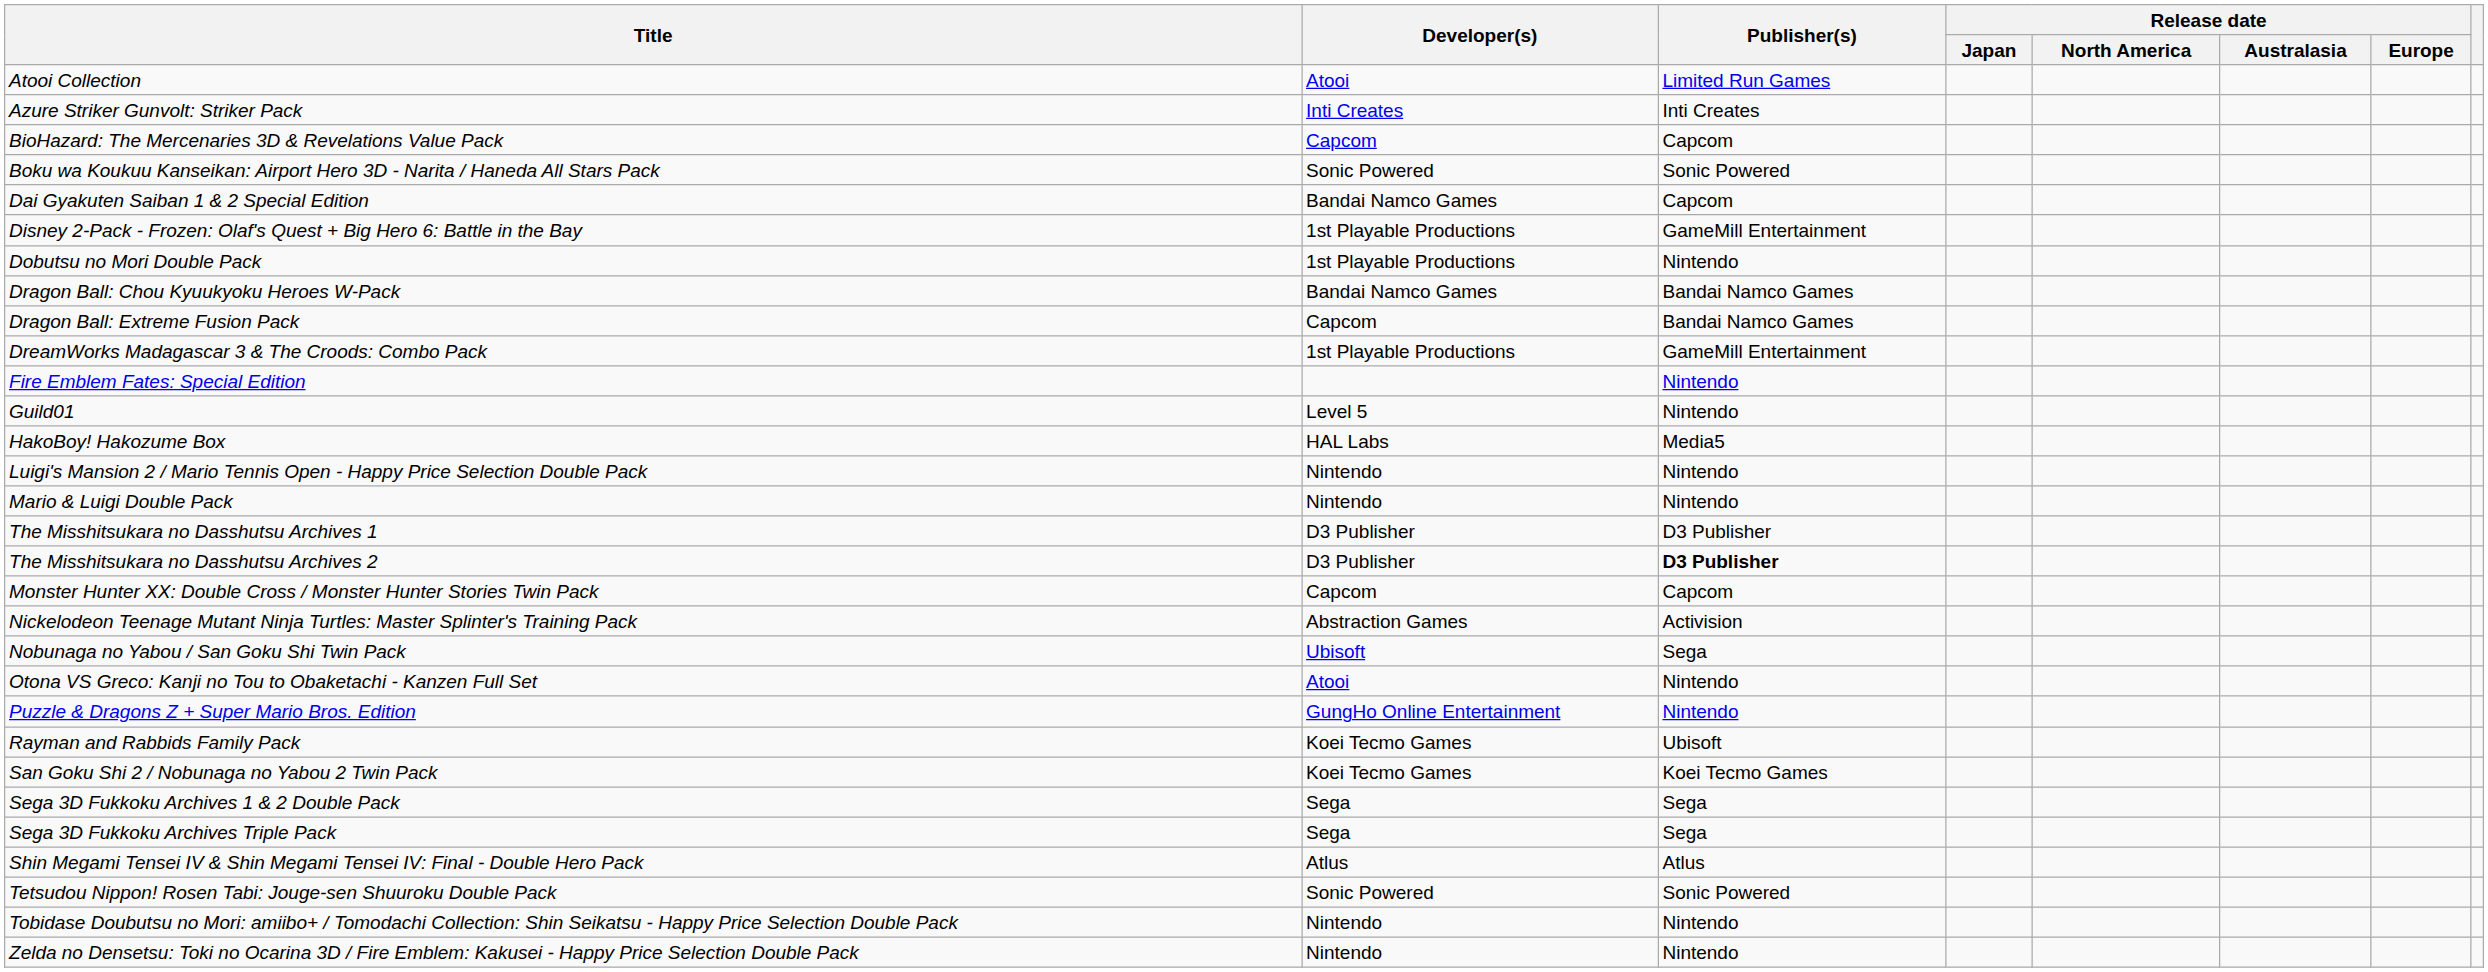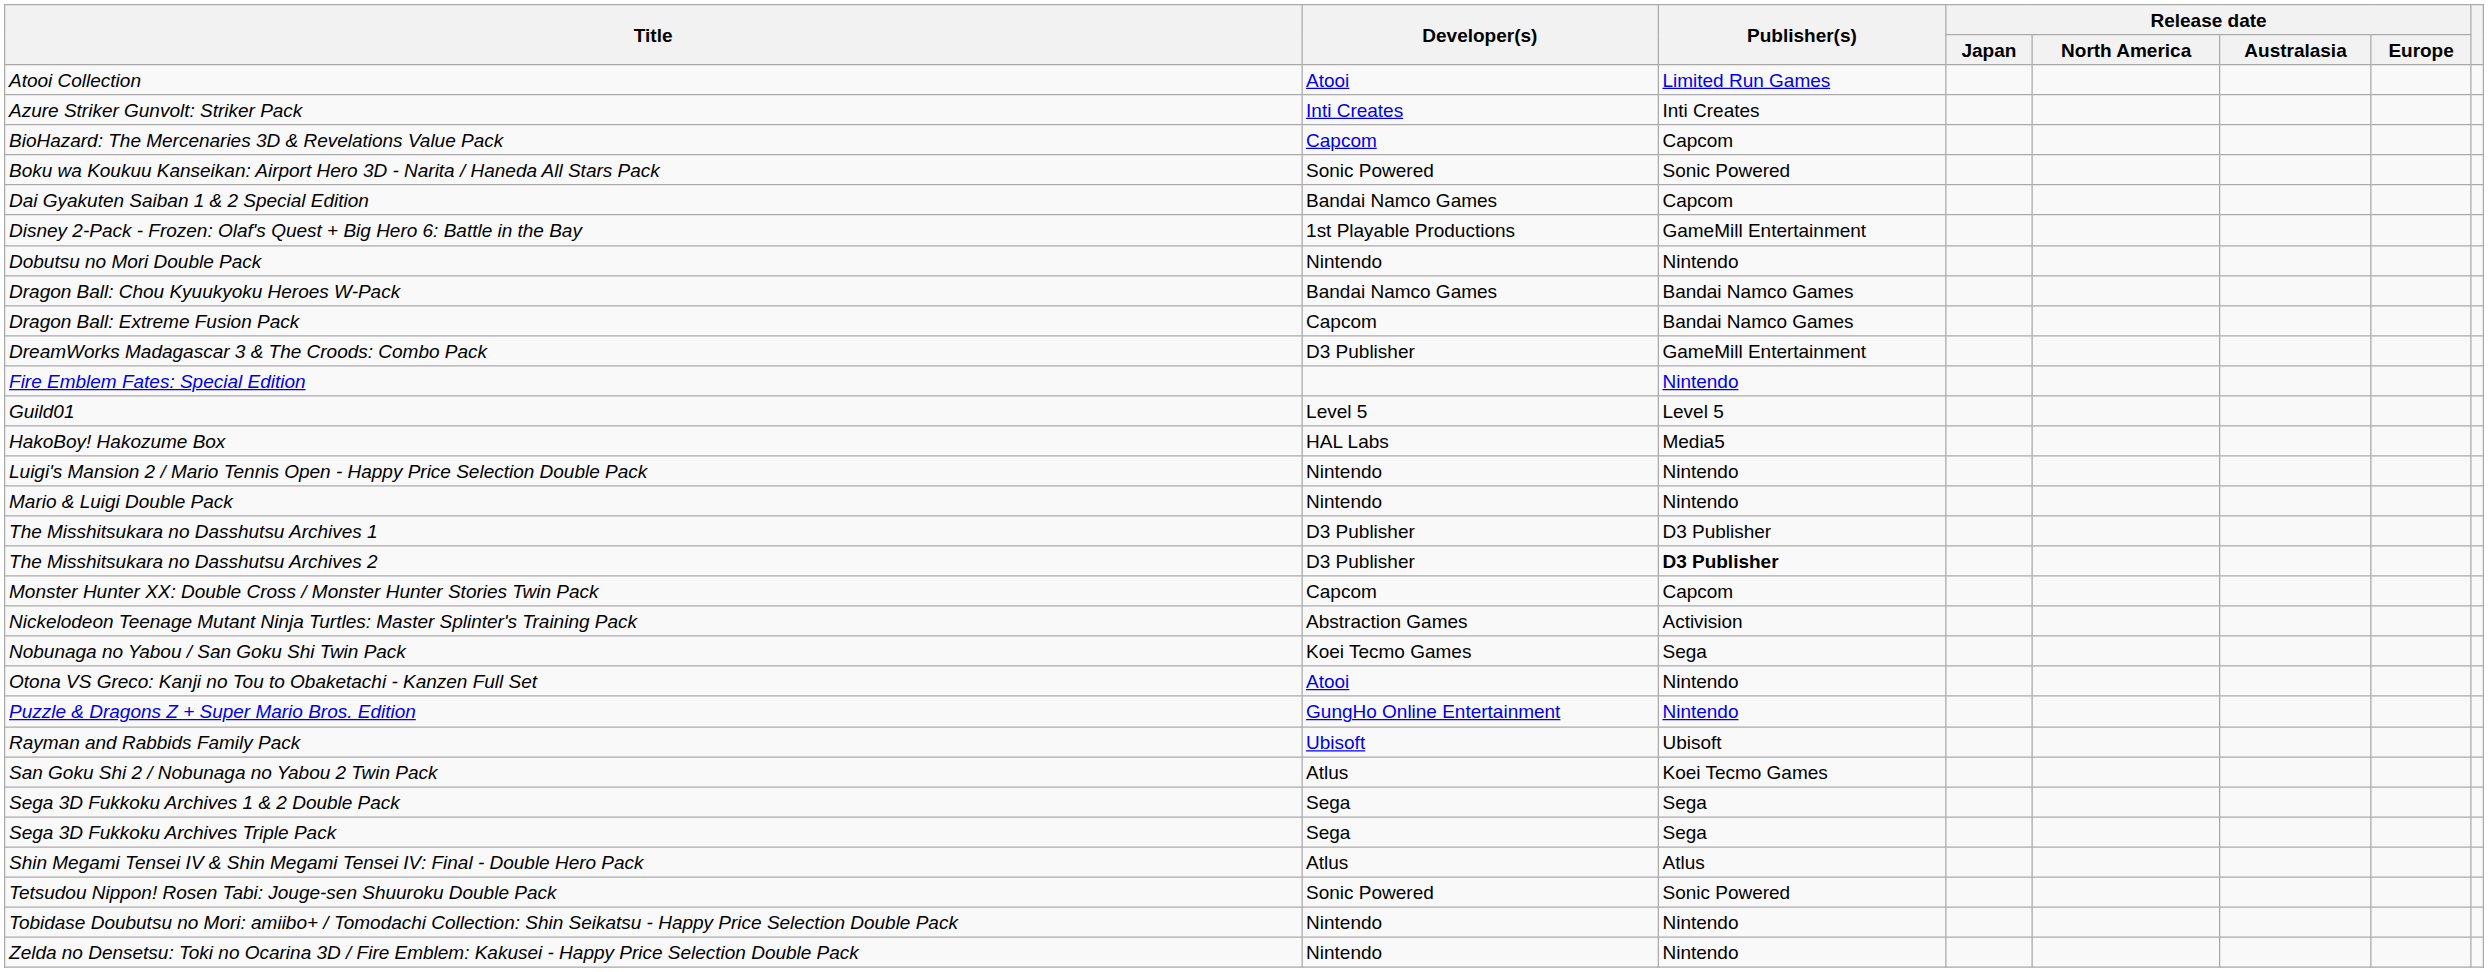Dobutsu no Mori Double Pack | Developer(s): 1st Playable Productions -> Nintendo
DreamWorks Madagascar 3 & The Croods: Combo Pack | Developer(s): 1st Playable Productions -> D3 Publisher
Guild01 | Publisher(s): Nintendo -> Level 5
Nobunaga no Yabou / San Goku Shi Twin Pack | Developer(s): Ubisoft -> Koei Tecmo Games
Rayman and Rabbids Family Pack | Developer(s): Koei Tecmo Games -> Ubisoft
San Goku Shi 2 / Nobunaga no Yabou 2 Twin Pack | Developer(s): Koei Tecmo Games -> Atlus
